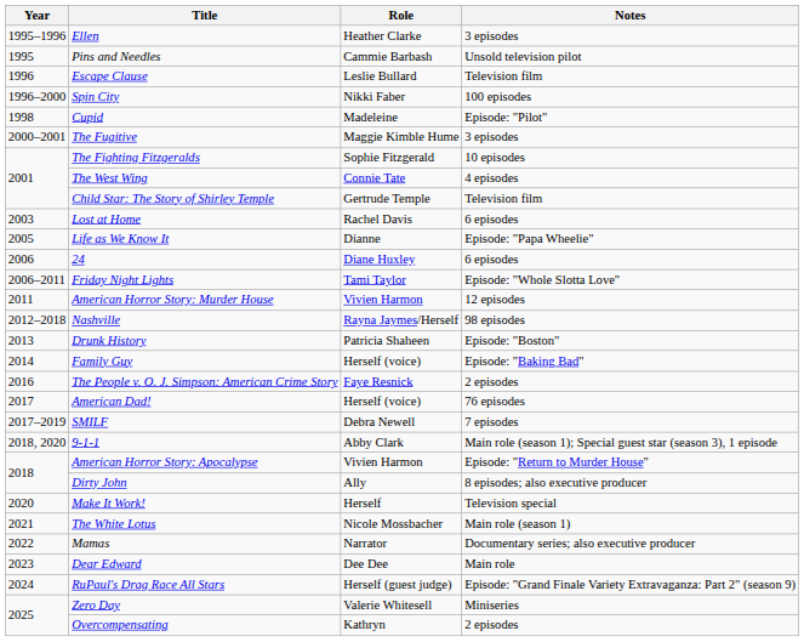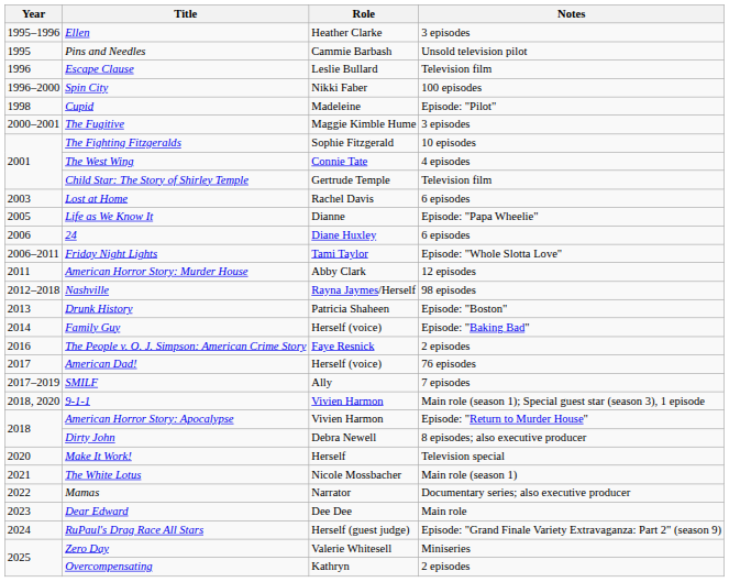American Horror Story: Murder House | Role: Vivien Harmon -> Abby Clark
SMILF | Role: Debra Newell -> Ally
9-1-1 | Role: Abby Clark -> Vivien Harmon
Dirty John | Role: Ally -> Debra Newell
